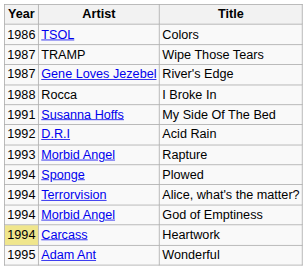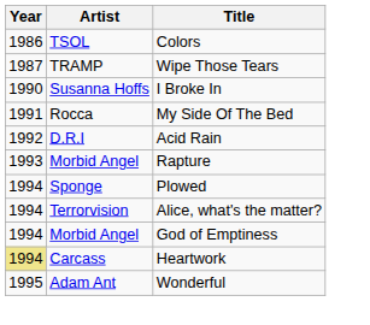- row: 1987 | Gene Loves Jezebel | River's Edge
I Broke In | Year: 1988 -> 1990
I Broke In | Artist: Rocca -> Susanna Hoffs
My Side Of The Bed | Artist: Susanna Hoffs -> Rocca
